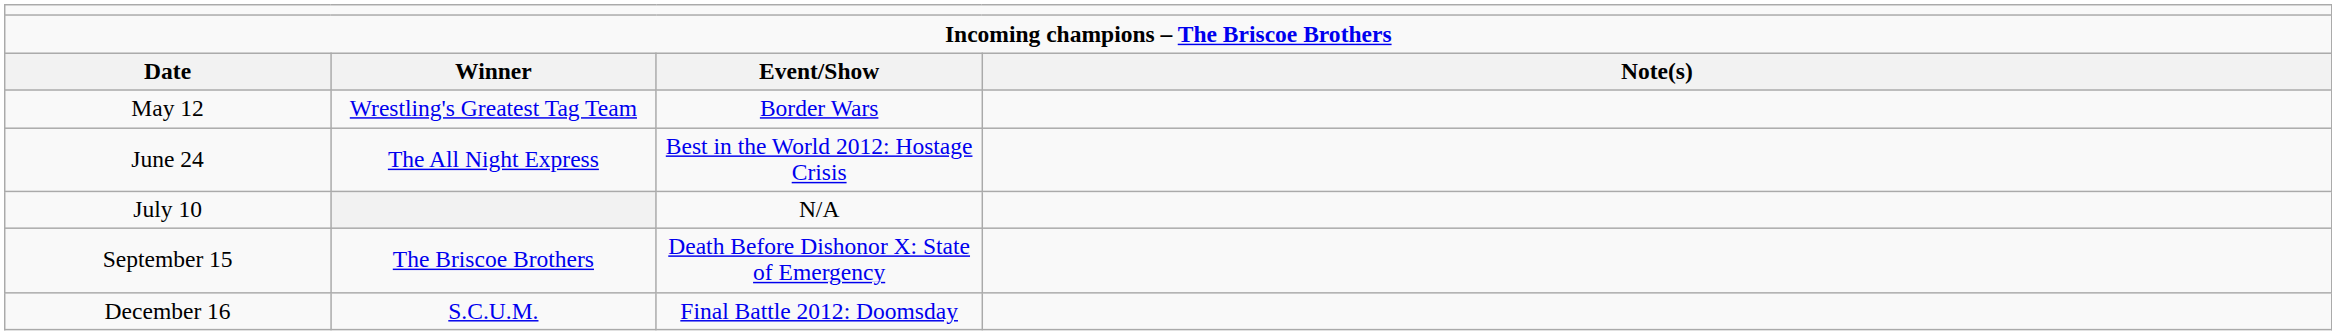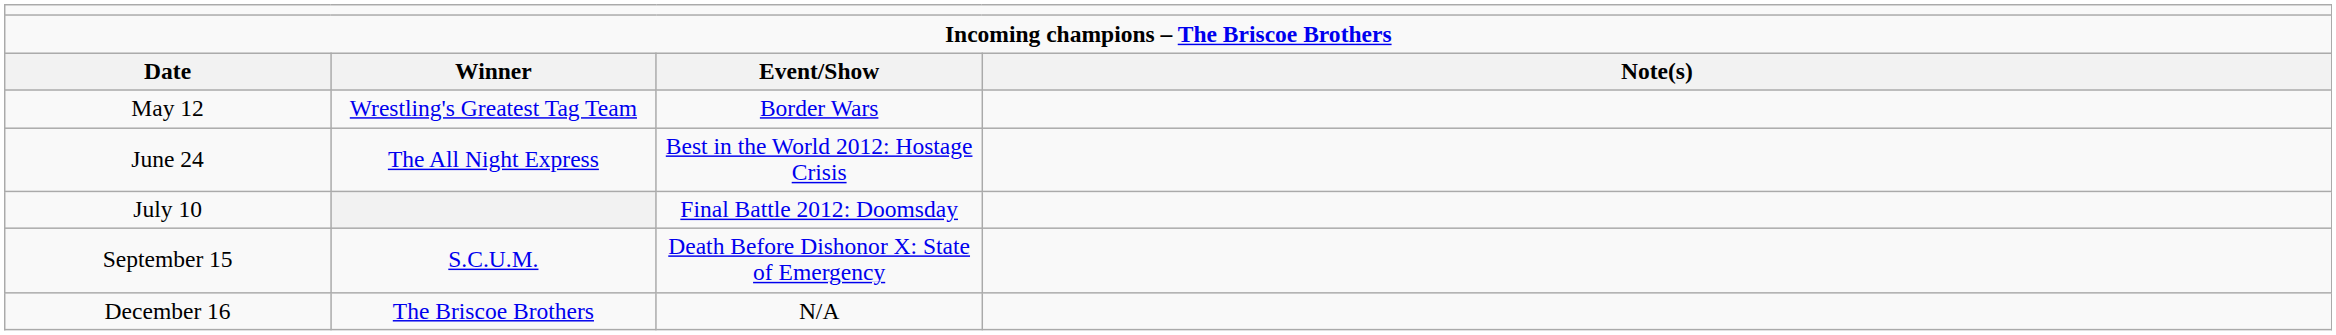July 10 | column 3: N/A -> Final Battle 2012: Doomsday
September 15 | column 2: The Briscoe Brothers -> S.C.U.M.
December 16 | column 2: S.C.U.M. -> The Briscoe Brothers
December 16 | column 3: Final Battle 2012: Doomsday -> N/A
